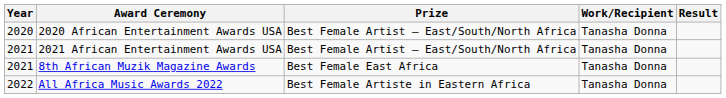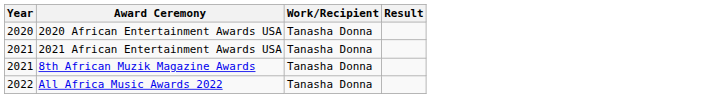- column: Prize | Best Female Artist – East/South/North Africa | Best Female Artist – East/South/North Africa | Best Female East Africa | Best Female Artiste in Eastern Africa
